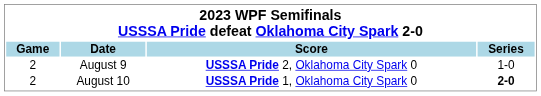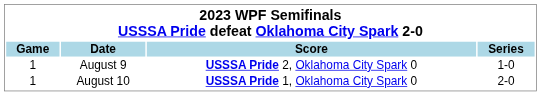August 9 | Game: 2 -> 1
August 10 | Game: 2 -> 1
August 10 | Series: bold -> normal
